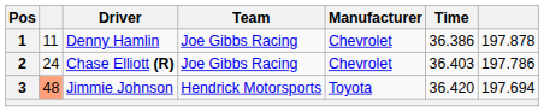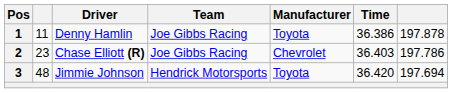1 | Manufacturer: Chevrolet -> Toyota
2 | column 2: 24 -> 23
3 | column 2: lightsalmon background -> no background
